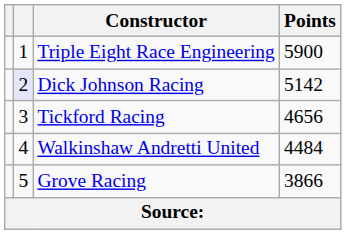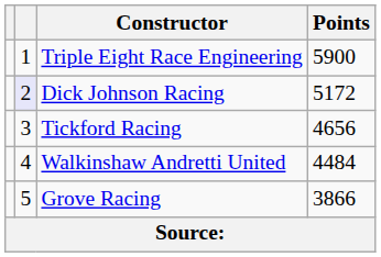Dick Johnson Racing | Points: 5142 -> 5172
